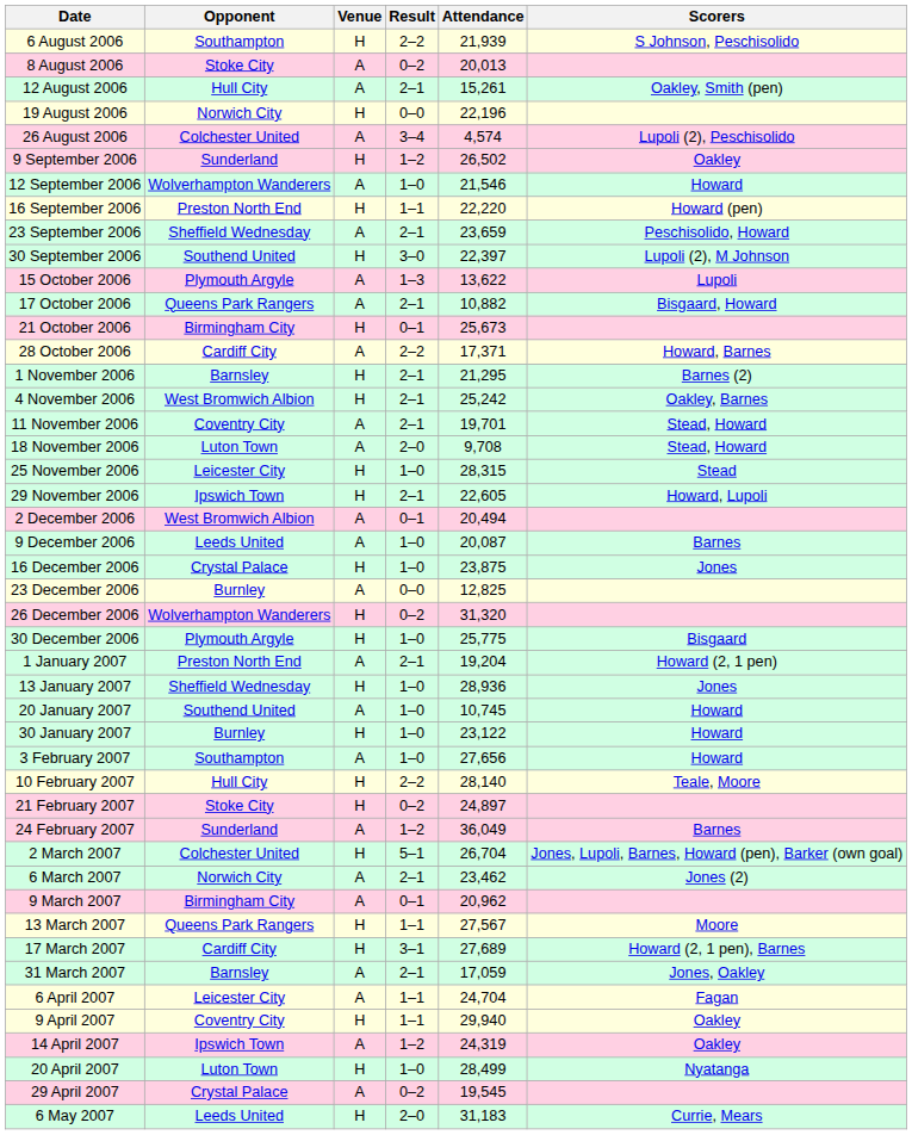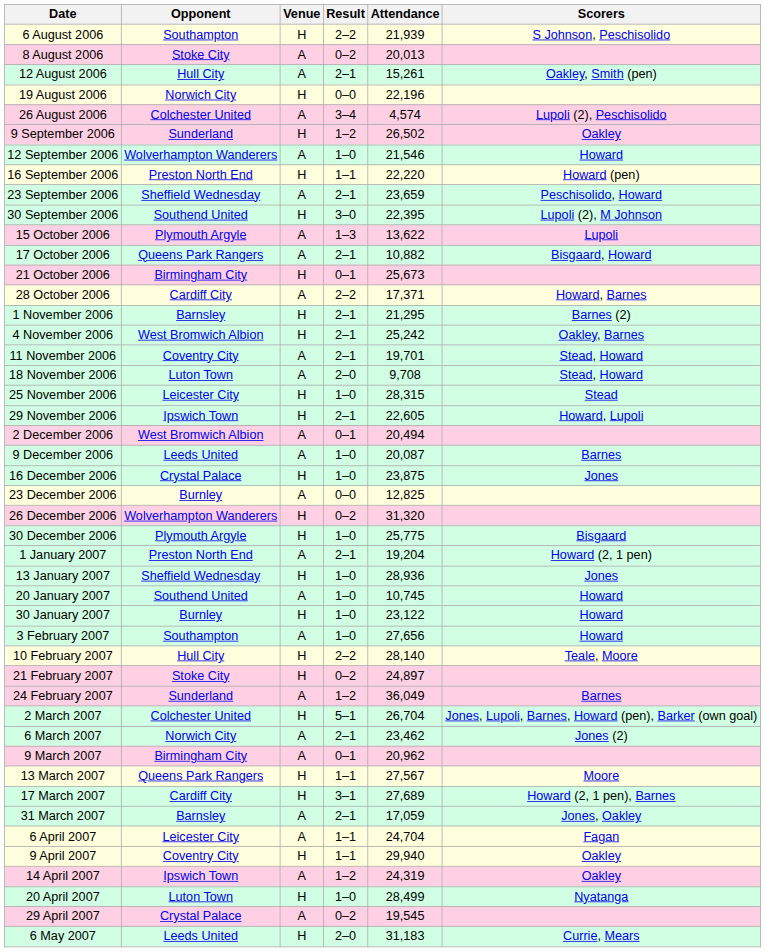30 September 2006 | Attendance: 22,397 -> 22,395
